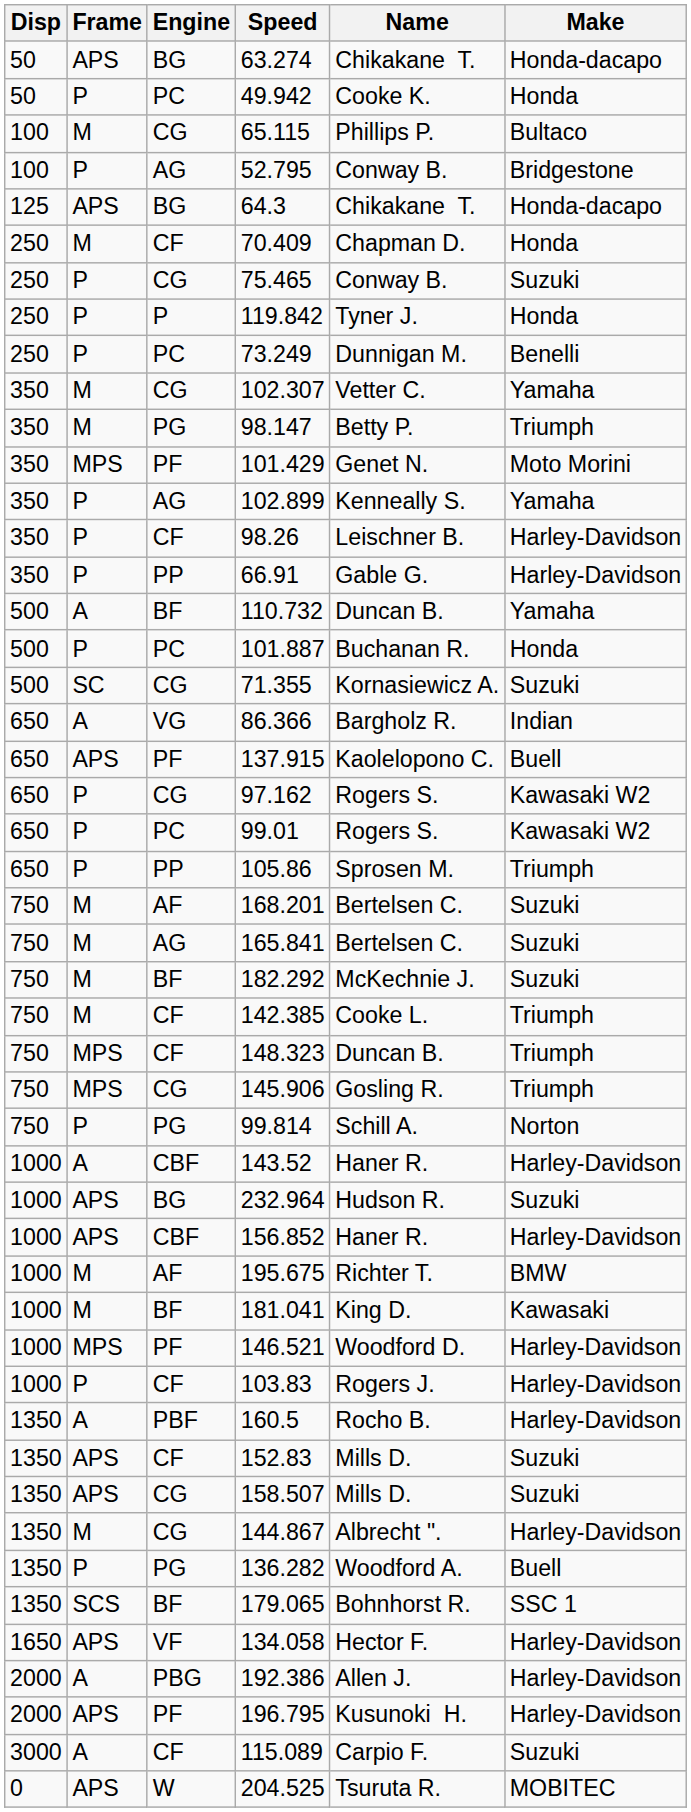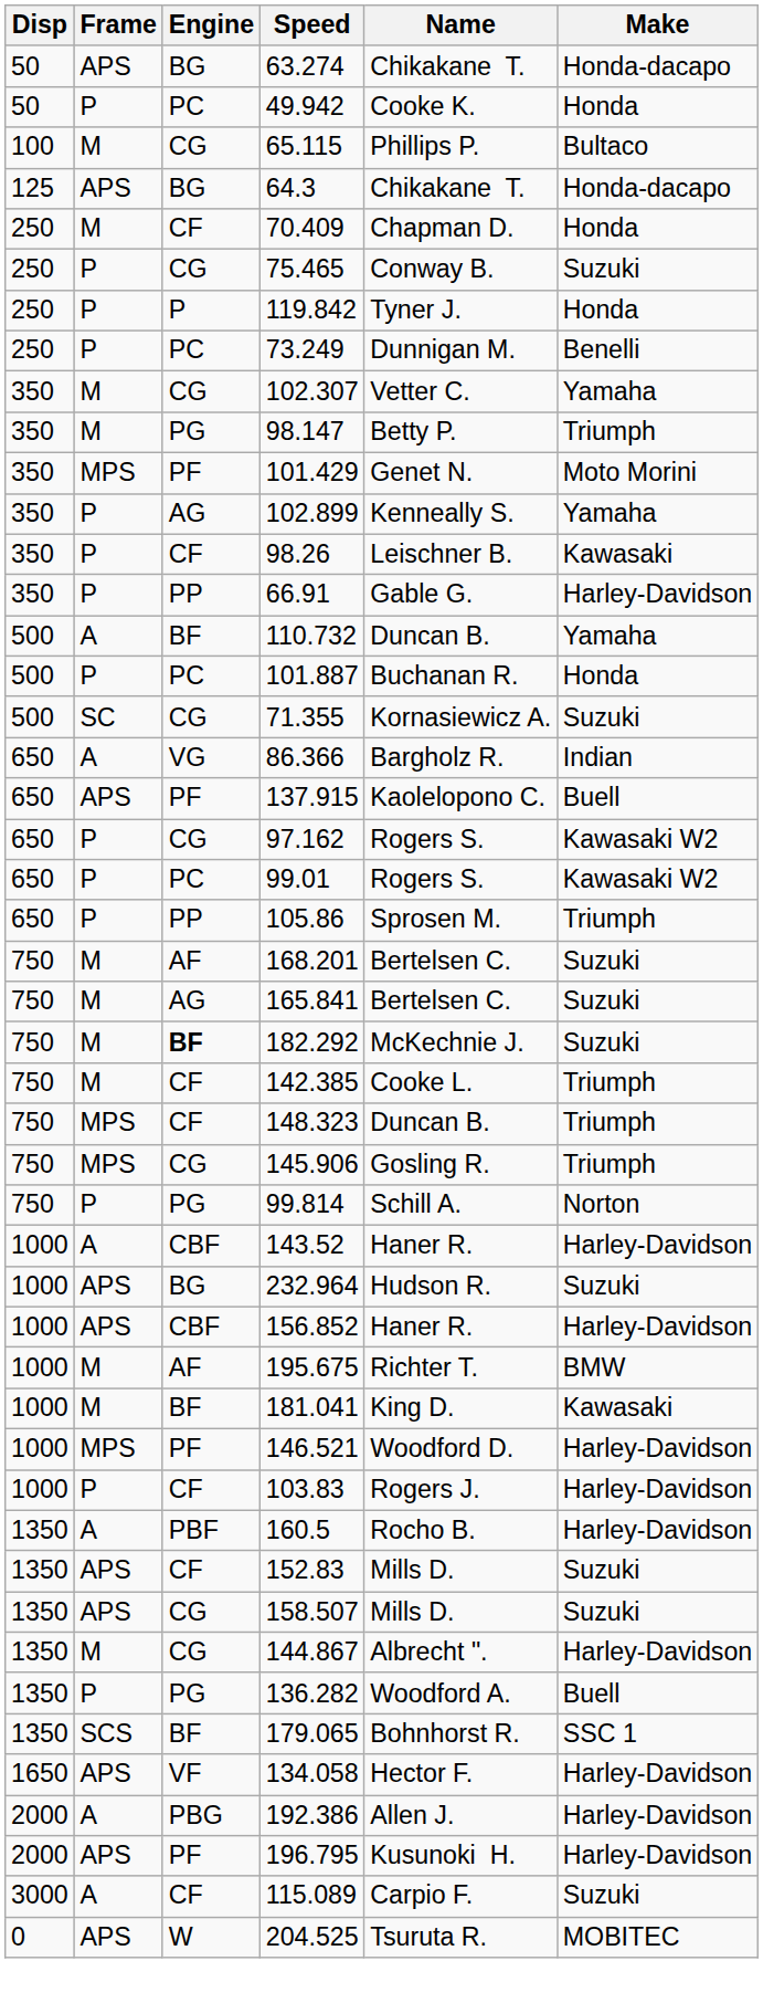- row: 100 | P | AG | 52.795 | Conway B. | Bridgestone
98.26 | Make: Harley-Davidson -> Kawasaki
182.292 | Engine: normal -> bold
